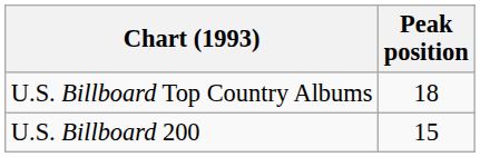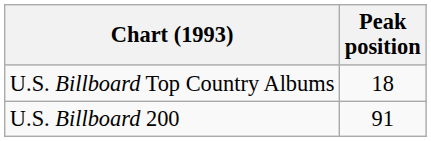U.S. Billboard 200 | Peak position: 15 -> 91
